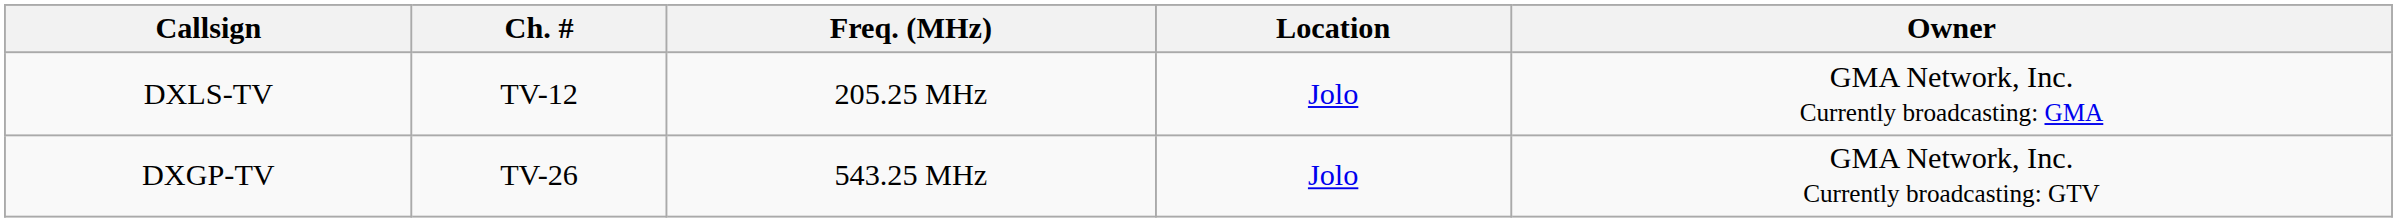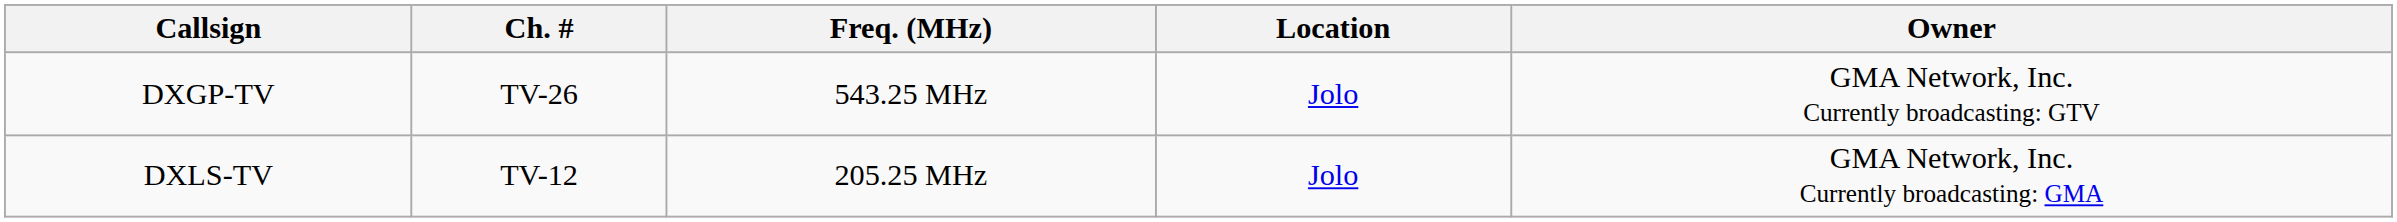rows swapped: DXLS-TV <-> DXGP-TV
